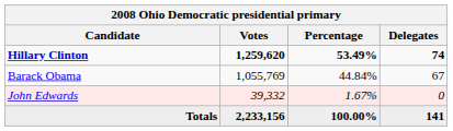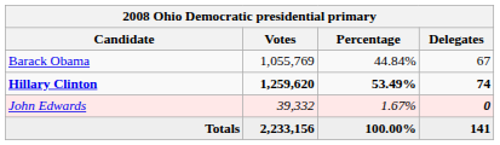rows swapped: Hillary Clinton <-> Barack Obama
John Edwards | Delegates: normal -> bold
